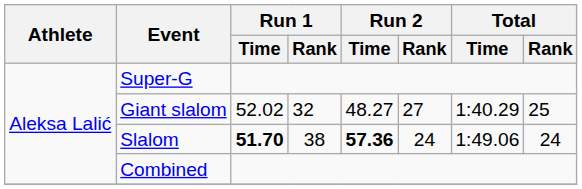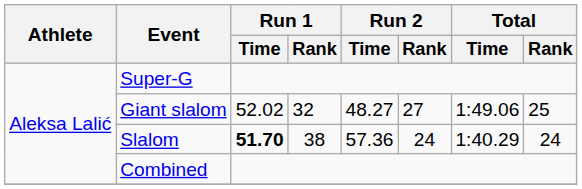Giant slalom | Total / Time: 1:40.29 -> 1:49.06
Slalom | Run 2 / Time: bold -> normal
Slalom | Total / Time: 1:49.06 -> 1:40.29
